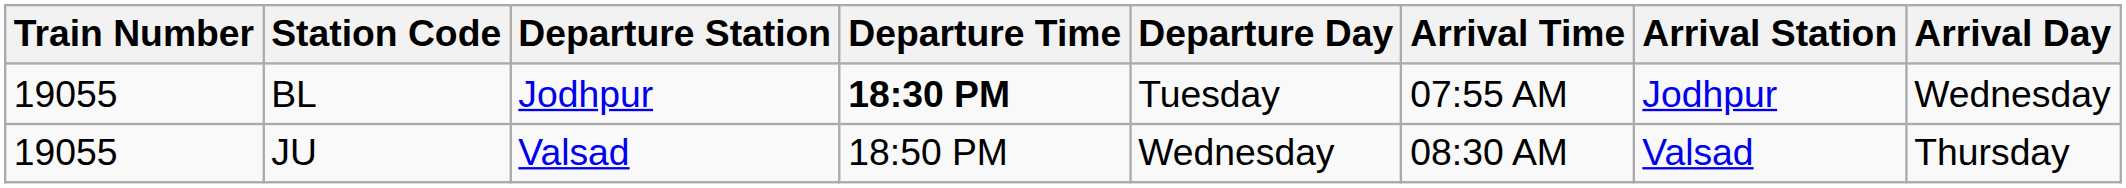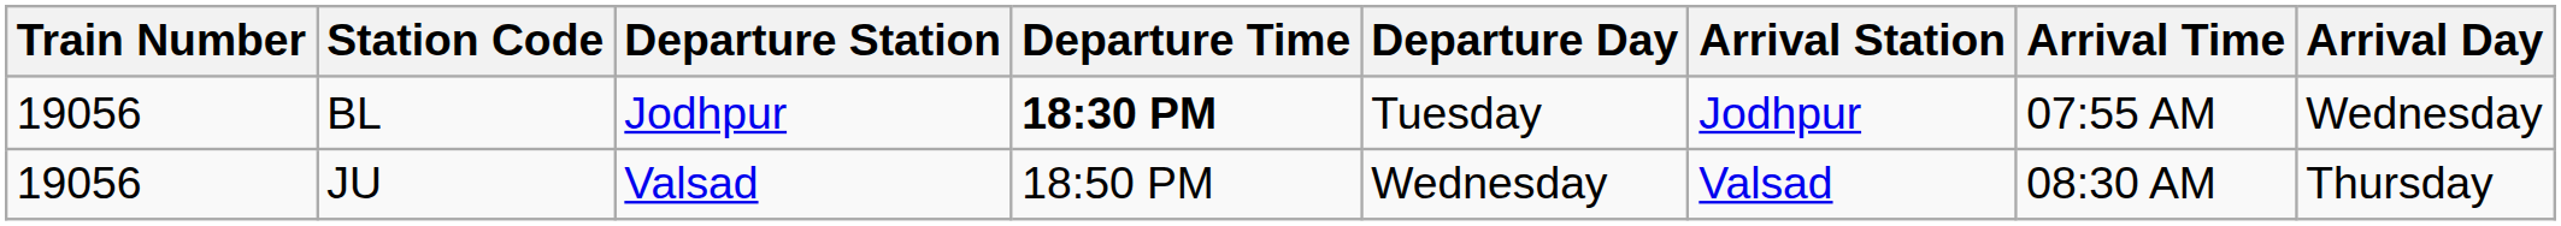columns swapped: Arrival Station <-> Arrival Time
BL | Train Number: 19055 -> 19056
JU | Train Number: 19055 -> 19056
